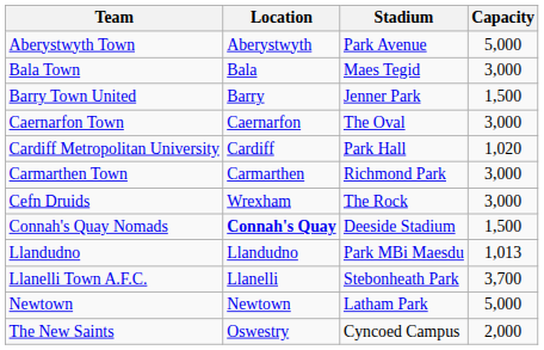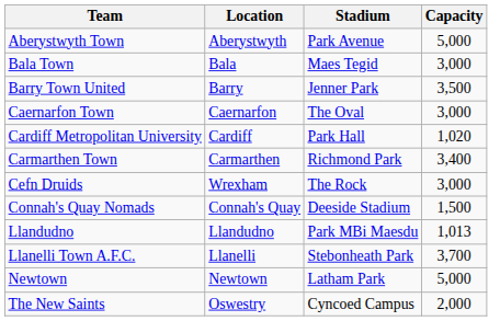Barry Town United | Capacity: 1,500 -> 3,500
Carmarthen Town | Capacity: 3,000 -> 3,400
Connah's Quay Nomads | Location: bold -> normal
